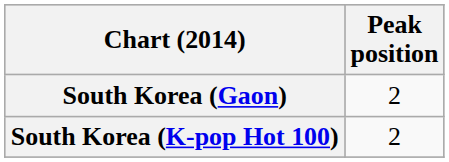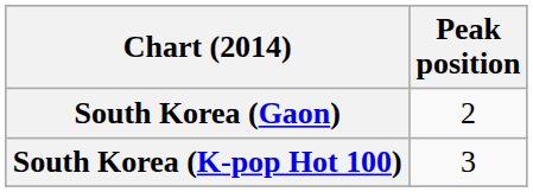South Korea (K-pop Hot 100) | Peak position: 2 -> 3
